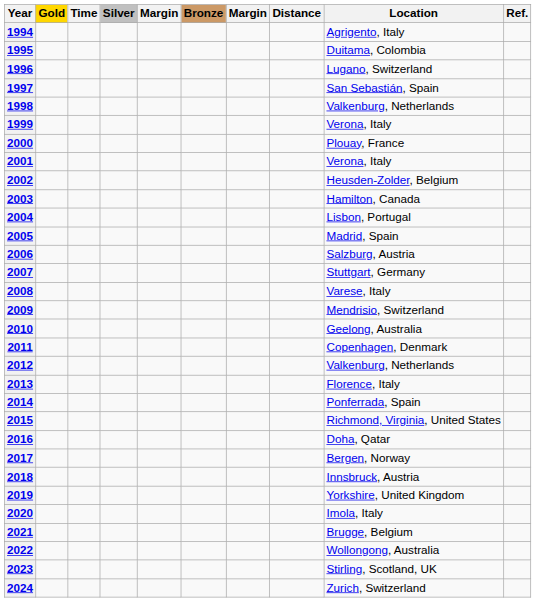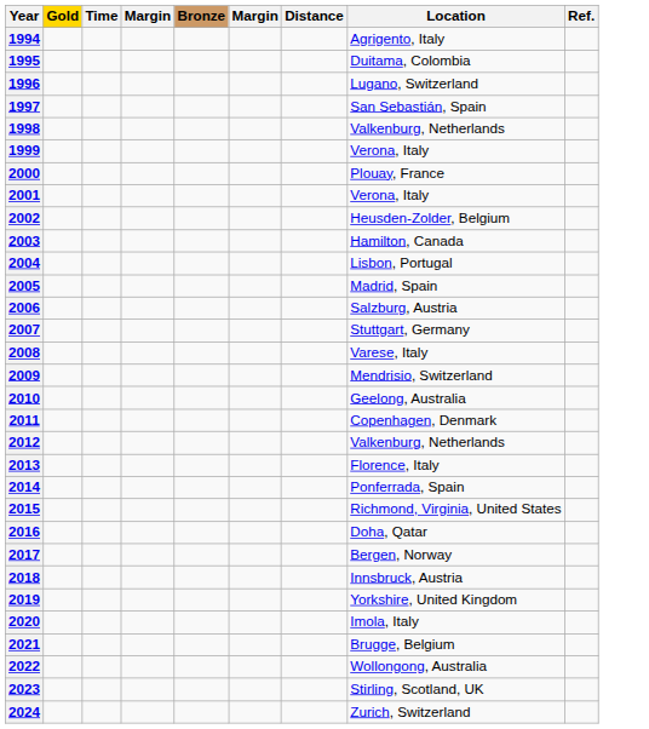- column: Silver
